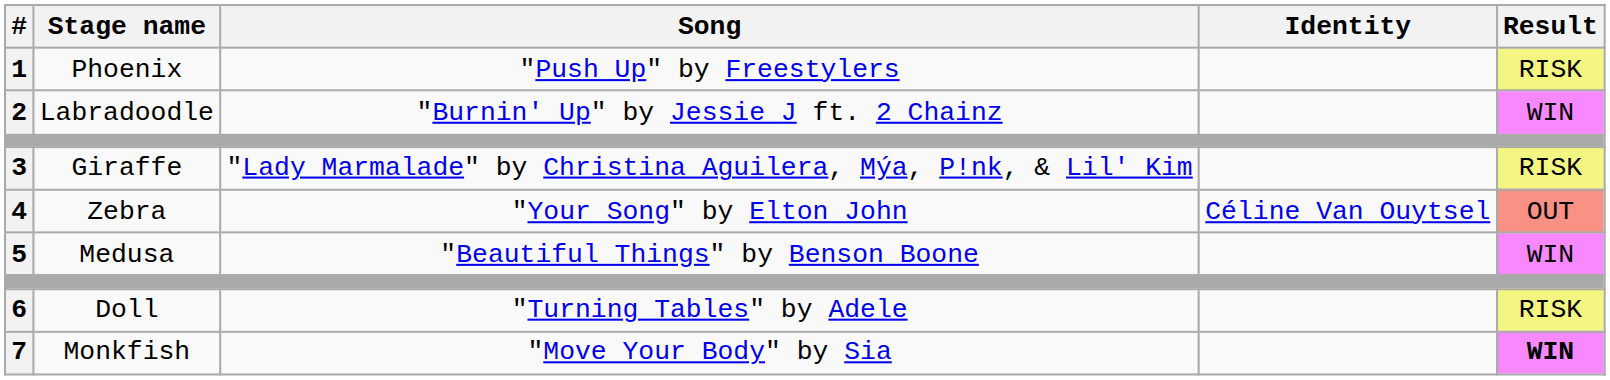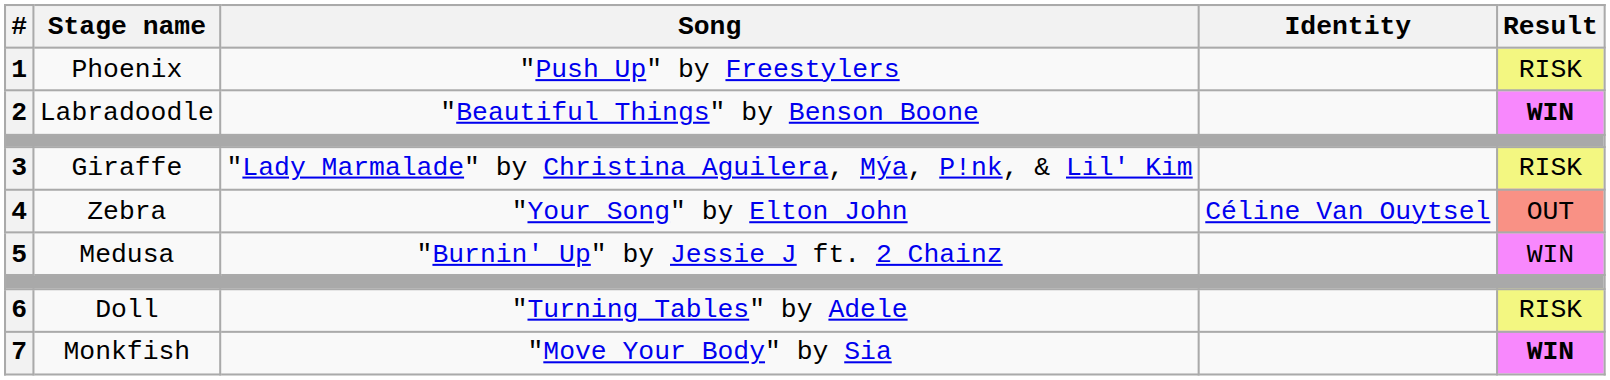2 | Song: "Burnin' Up" by Jessie J ft. 2 Chainz -> "Beautiful Things" by Benson Boone
2 | Result: normal -> bold
5 | Song: "Beautiful Things" by Benson Boone -> "Burnin' Up" by Jessie J ft. 2 Chainz
